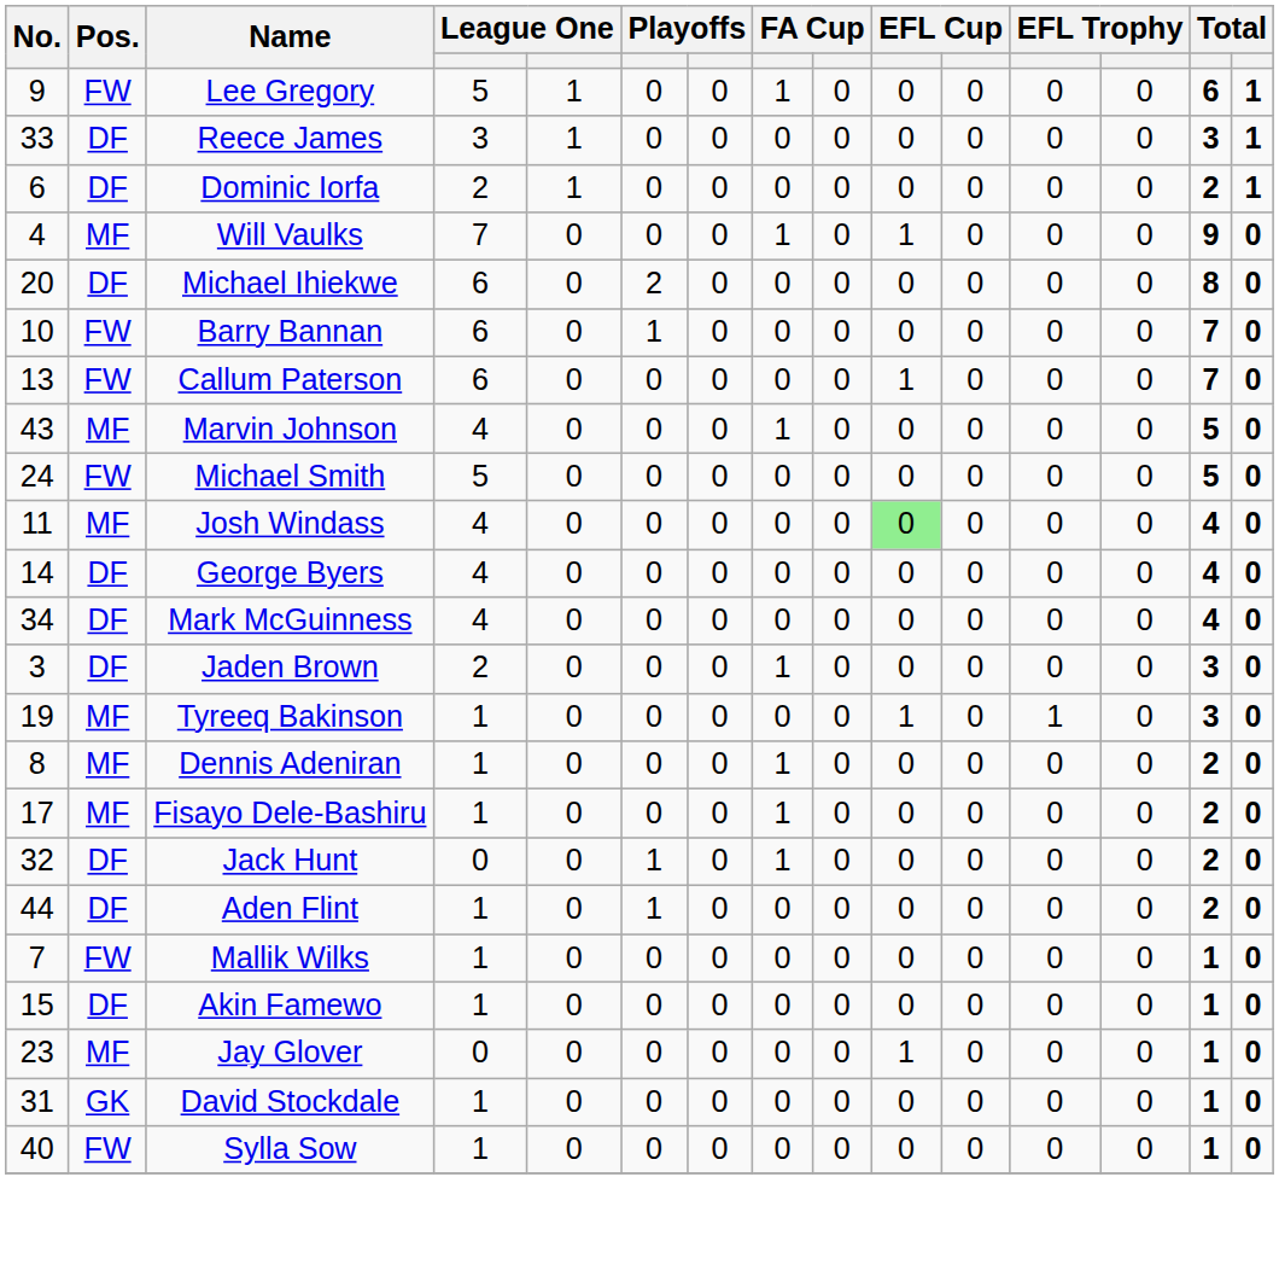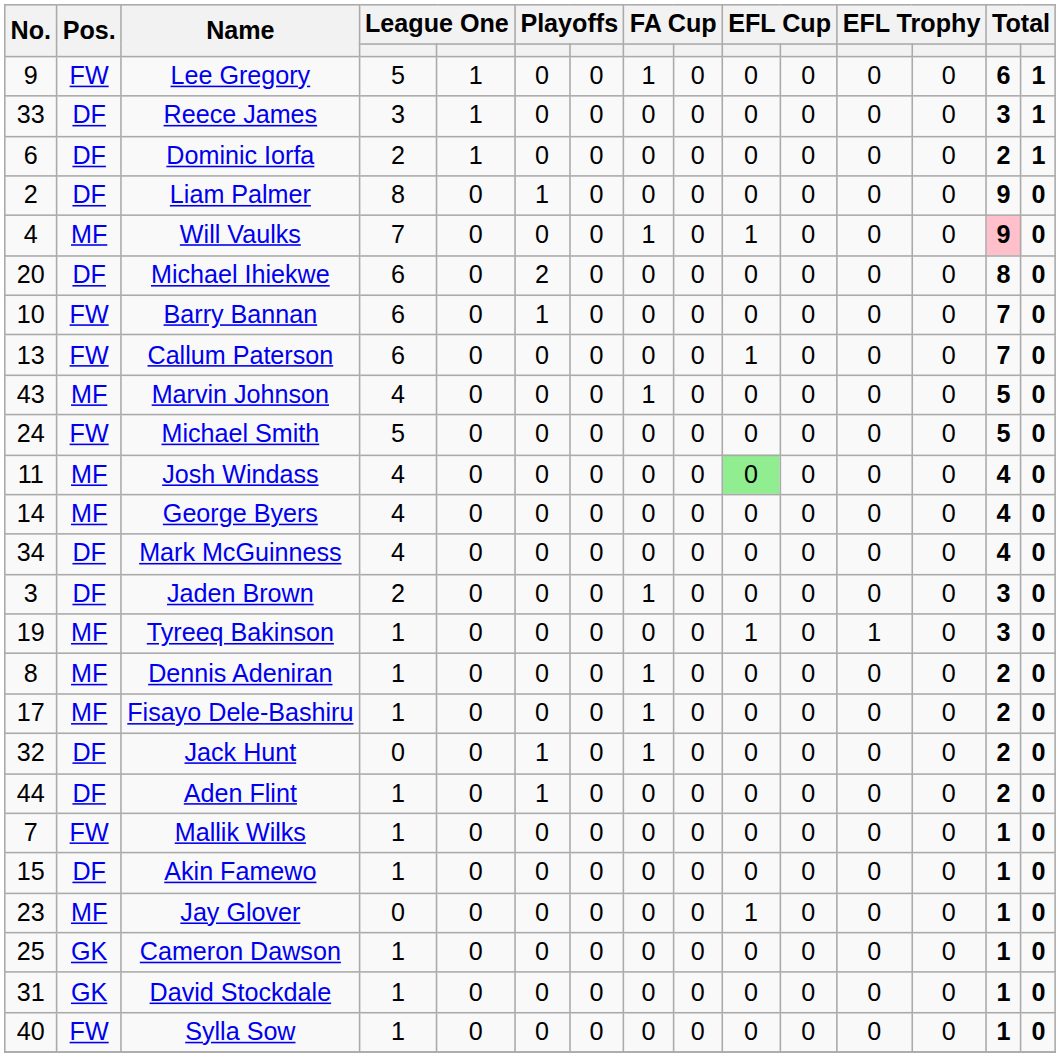+ row: 2 | DF | Liam Palmer | 8 | 0 | 1 | 0 | 0 | 0 | 0 | 0 | 0 | 0 | 9 | 0
Will Vaulks | column 14: no background -> pink background
George Byers | Pos.: DF -> MF
+ row: 25 | GK | Cameron Dawson | 1 | 0 | 0 | 0 | 0 | 0 | 0 | 0 | 0 | 0 | 1 | 0
